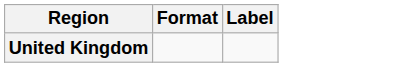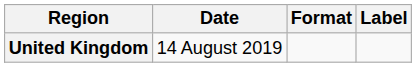+ column: Date | 14 August 2019
